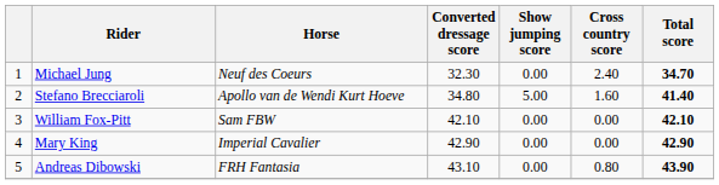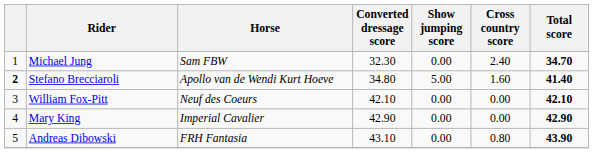Michael Jung | Horse: Neuf des Coeurs -> Sam FBW
Stefano Brecciaroli | column 1: normal -> bold
William Fox-Pitt | Horse: Sam FBW -> Neuf des Coeurs
